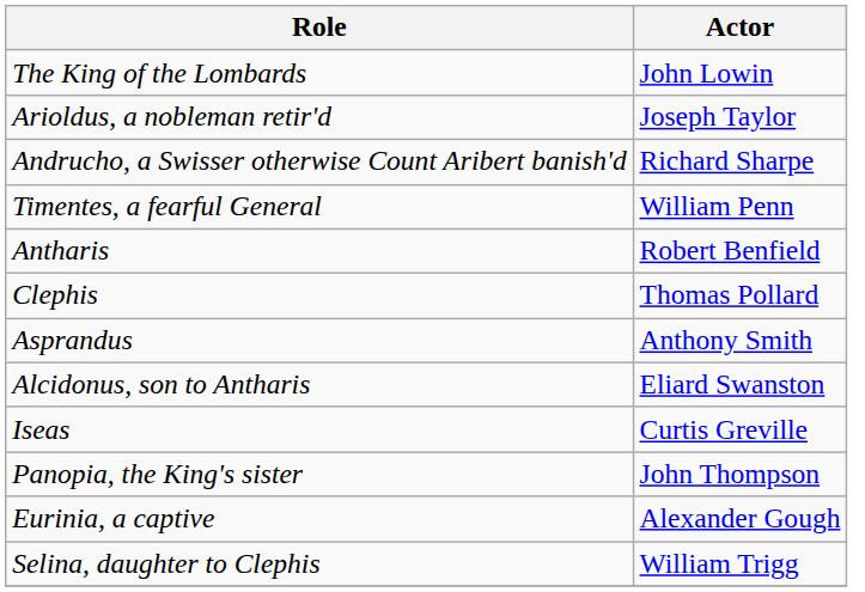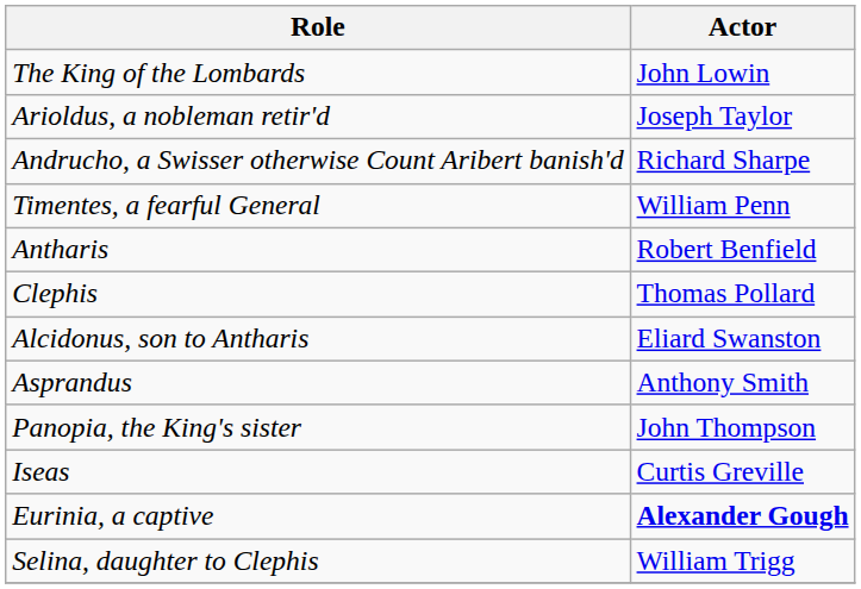rows swapped: Alcidonus, son to Antharis <-> Asprandus
rows swapped: Iseas <-> Panopia, the King's sister
Eurinia, a captive | Actor: normal -> bold
